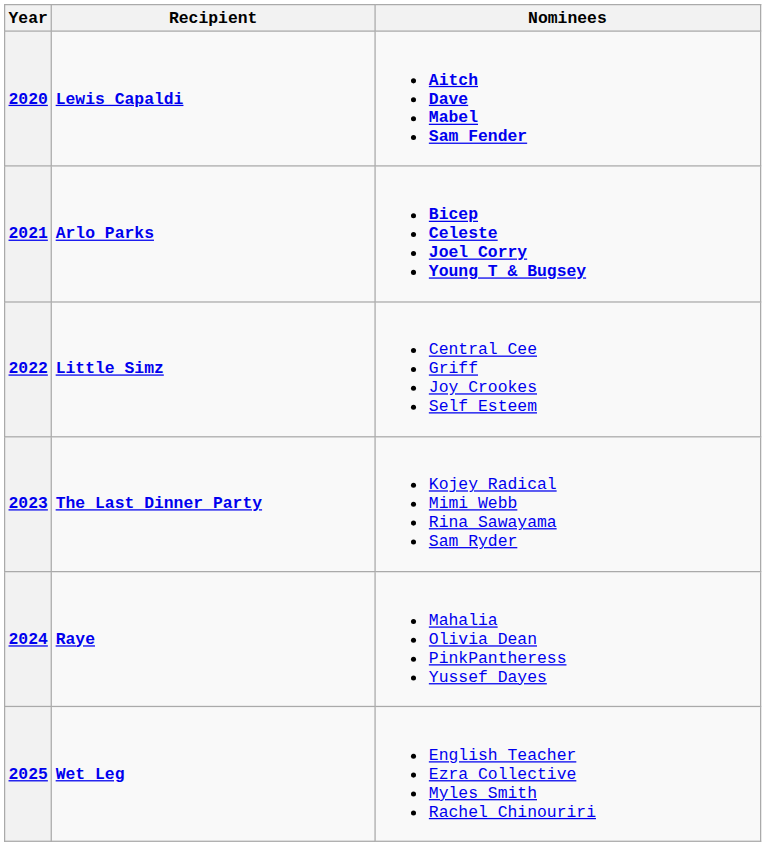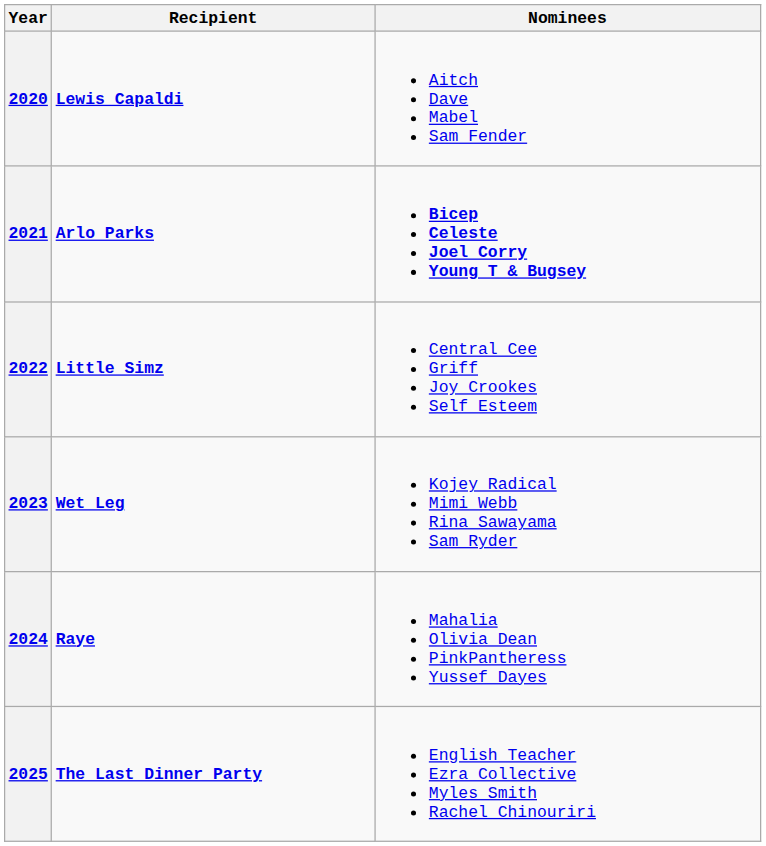2020 | Nominees: bold -> normal
2023 | Recipient: The Last Dinner Party -> Wet Leg
2025 | Recipient: Wet Leg -> The Last Dinner Party
